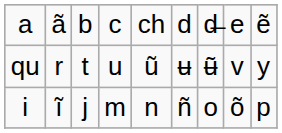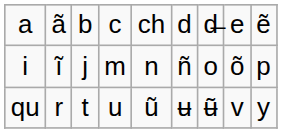rows swapped: i <-> qu
